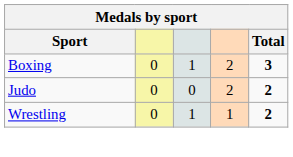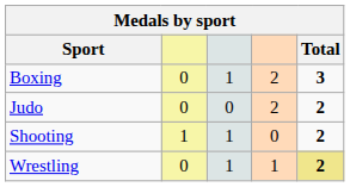+ row: Shooting | 1 | 1 | 0 | 2
Wrestling | Total: no background -> khaki background
